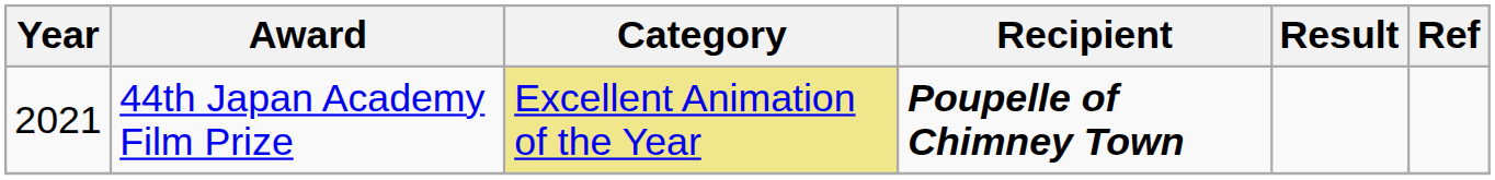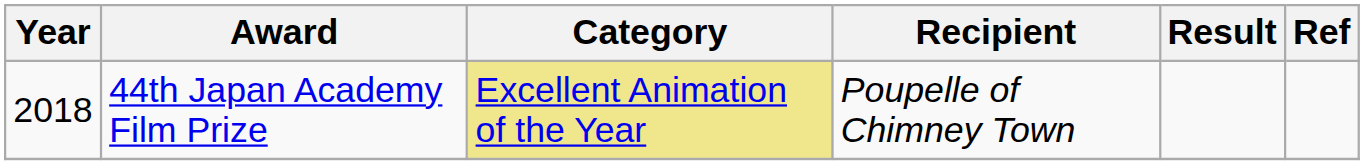44th Japan Academy Film Prize | Year: 2021 -> 2018
44th Japan Academy Film Prize | Recipient: bold -> normal
